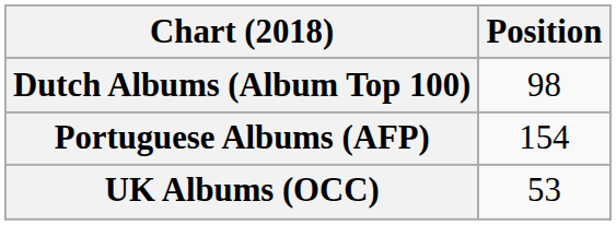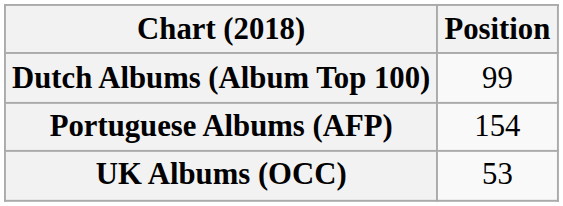Dutch Albums (Album Top 100) | Position: 98 -> 99
